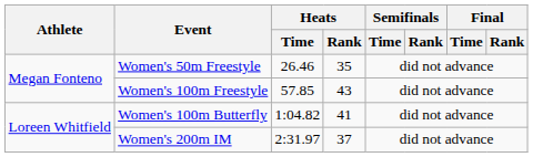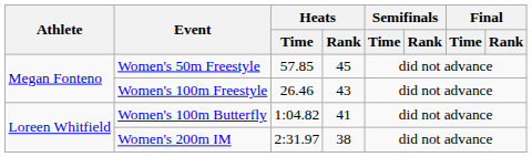Women's 50m Freestyle | Heats / Time: 26.46 -> 57.85
Women's 50m Freestyle | Heats / Rank: 35 -> 45
Women's 100m Freestyle | Heats / Time: 57.85 -> 26.46
Women's 200m IM | Heats / Rank: 37 -> 38
